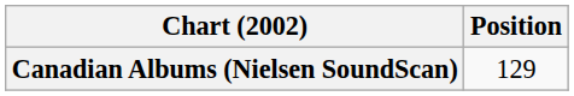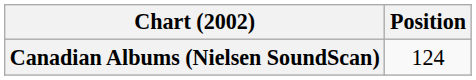Canadian Albums (Nielsen SoundScan) | Position: 129 -> 124
